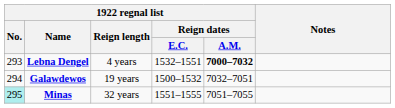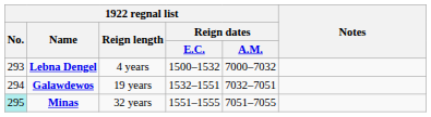Lebna Dengel | 1922 regnal list / Reign dates / E.C.: 1532–1551 -> 1500–1532
Lebna Dengel | 1922 regnal list / Reign dates / A.M.: bold -> normal
Galawdewos | 1922 regnal list / Reign dates / E.C.: 1500–1532 -> 1532–1551
